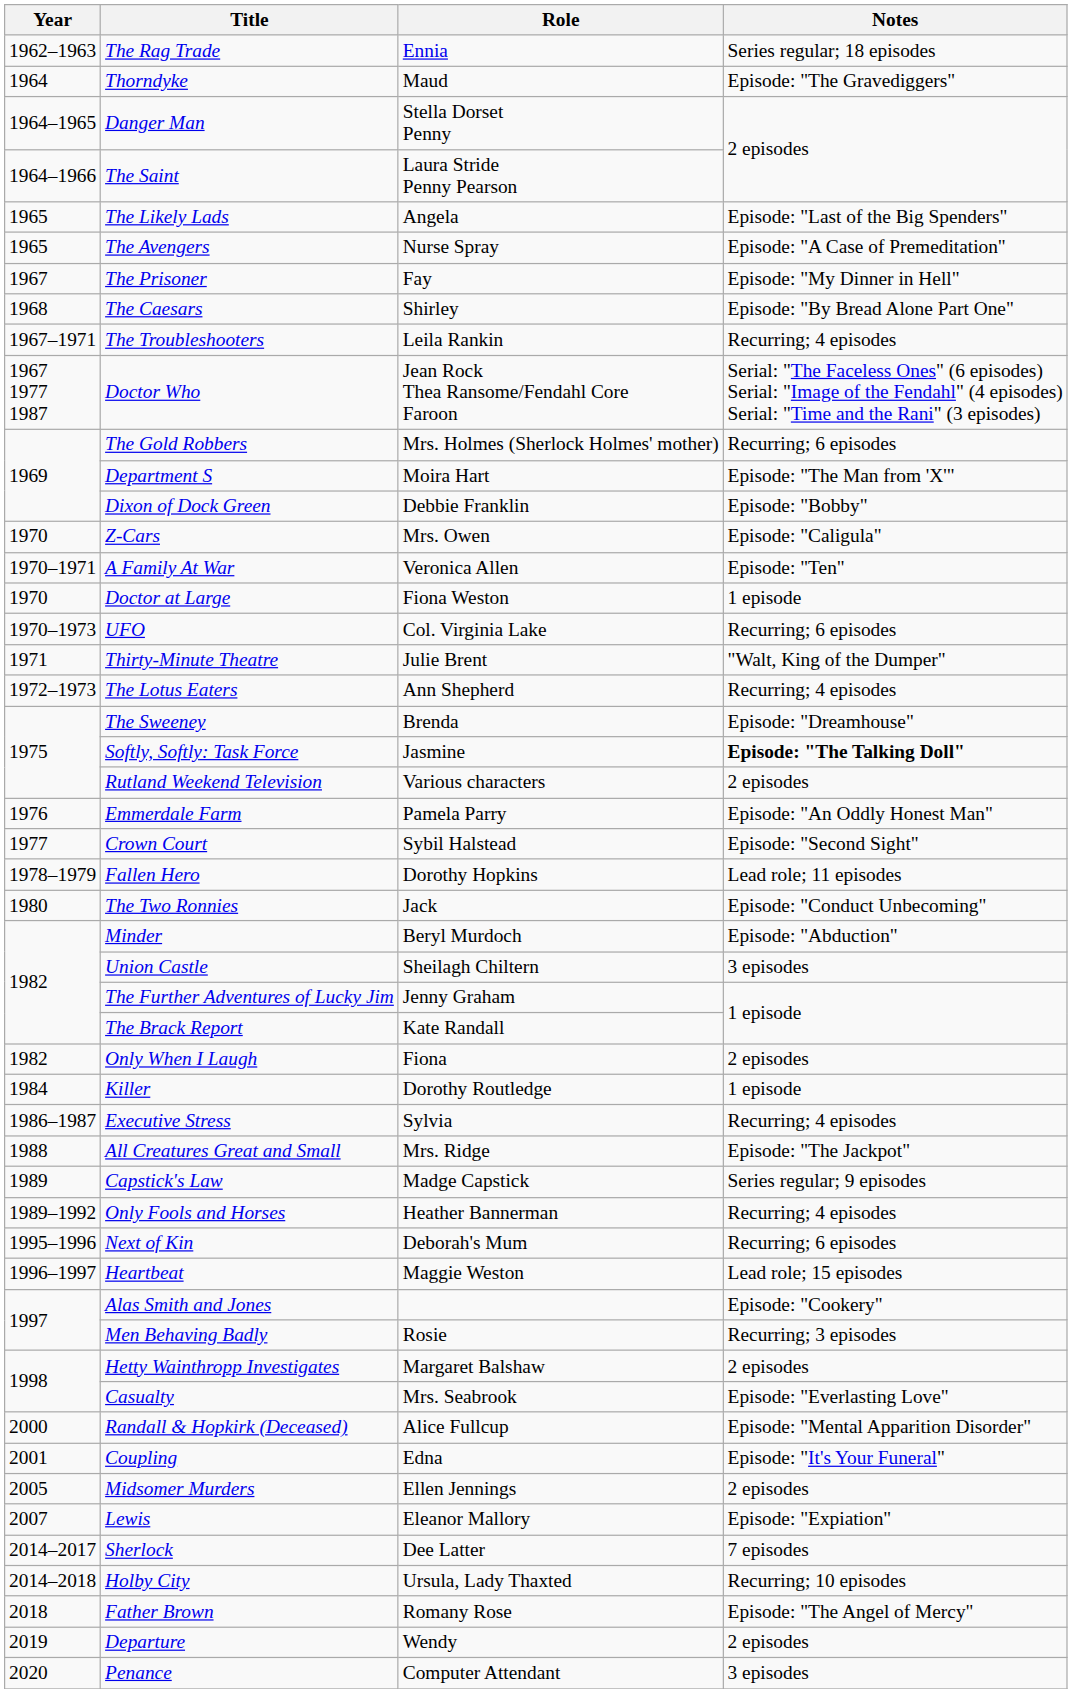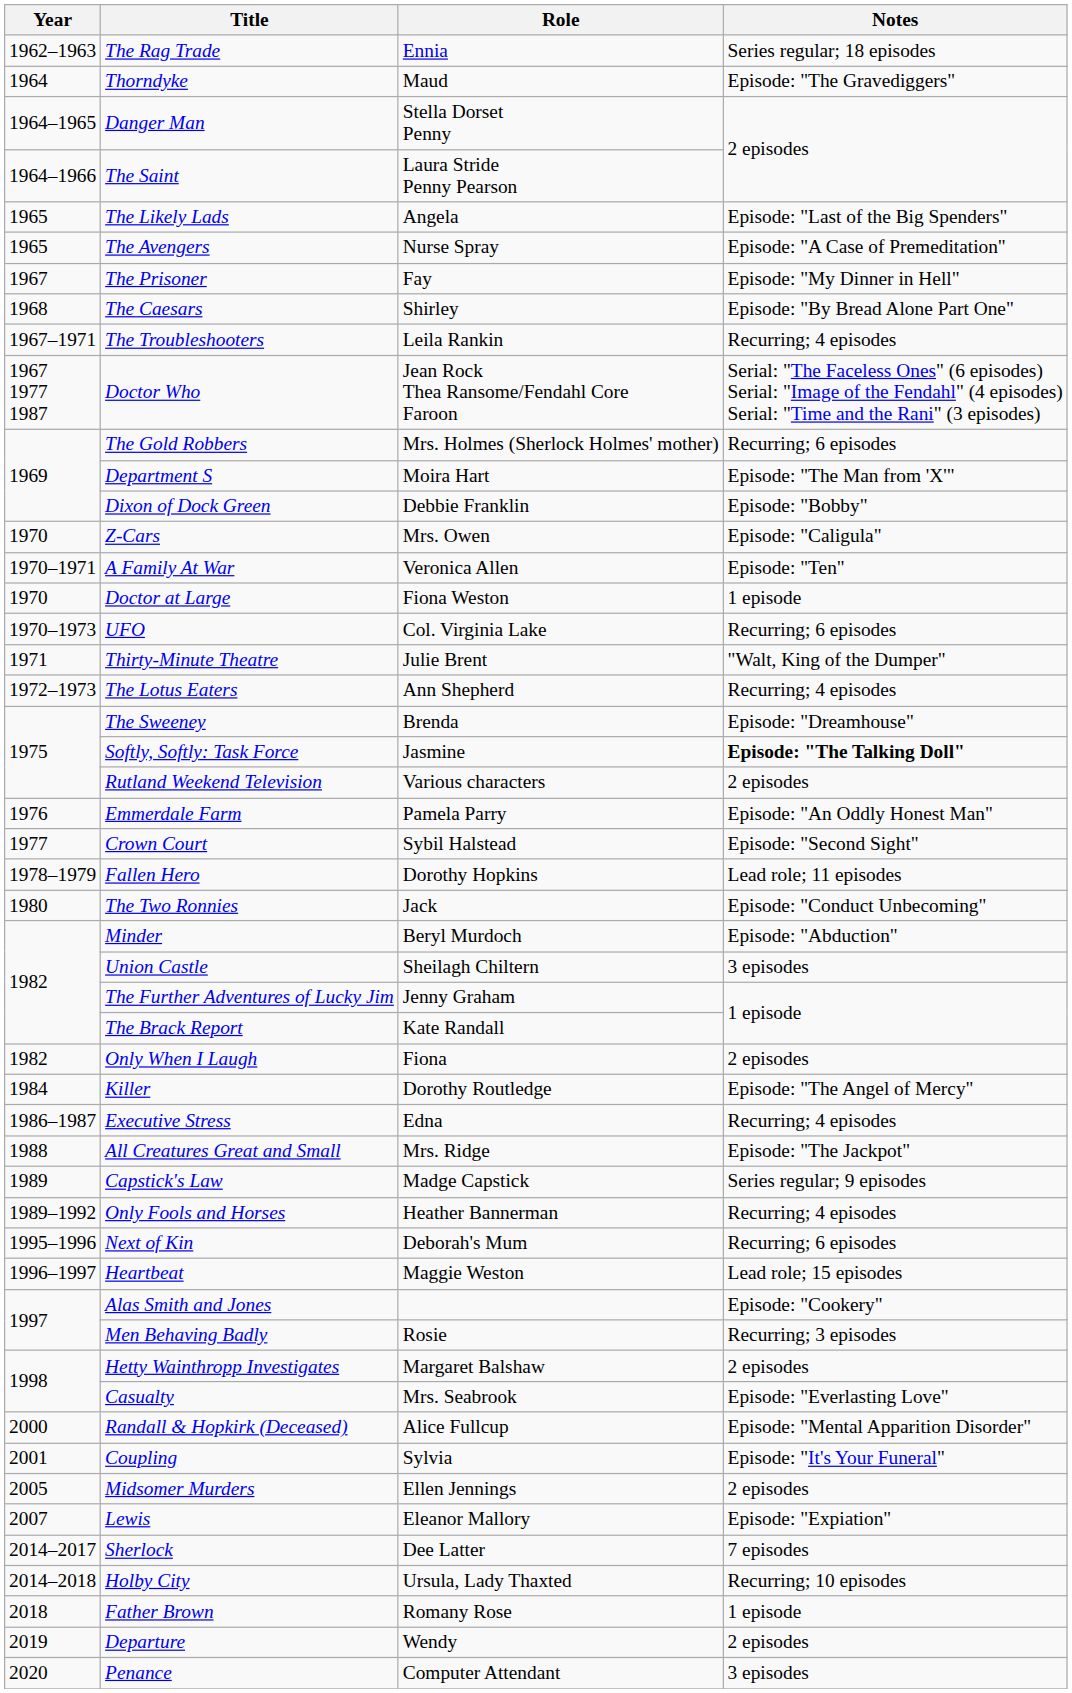Killer | Notes: 1 episode -> Episode: "The Angel of Mercy"
Executive Stress | Role: Sylvia -> Edna
Coupling | Role: Edna -> Sylvia
Father Brown | Notes: Episode: "The Angel of Mercy" -> 1 episode
